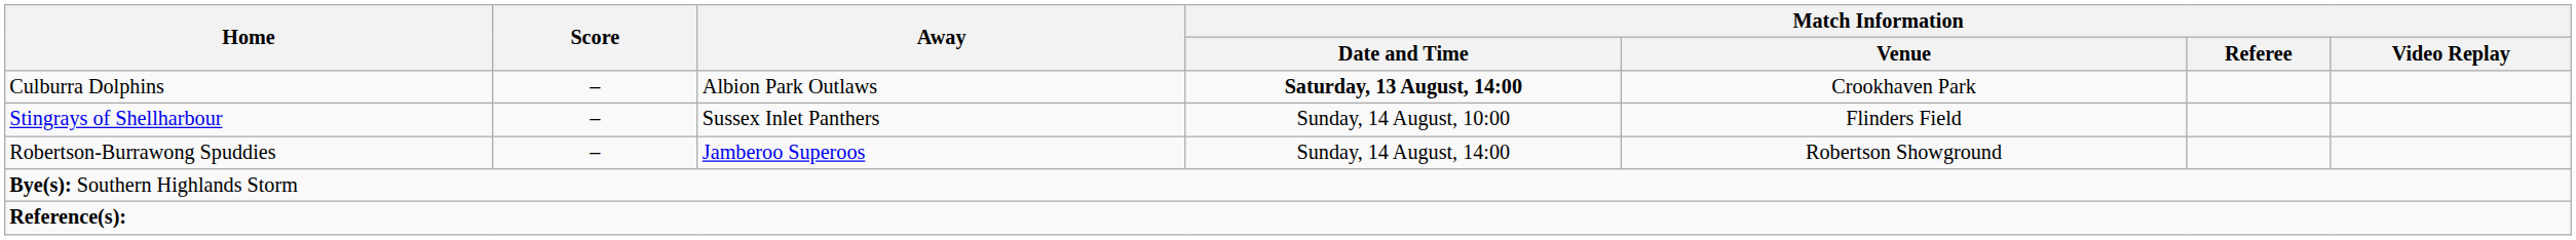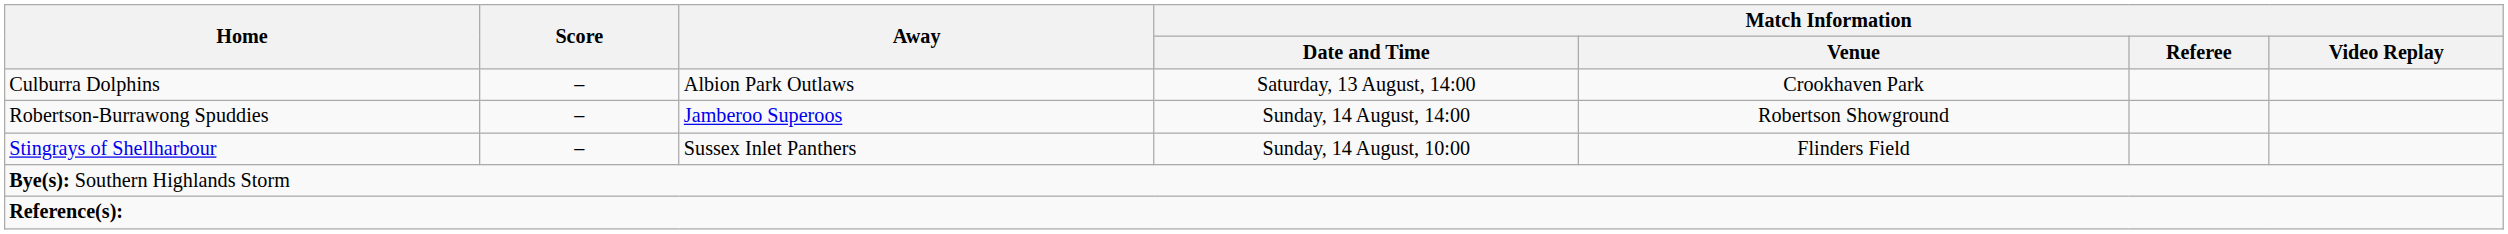Culburra Dolphins | Match Information / Date and Time: bold -> normal
rows swapped: Stingrays of Shellharbour <-> Robertson-Burrawong Spuddies
